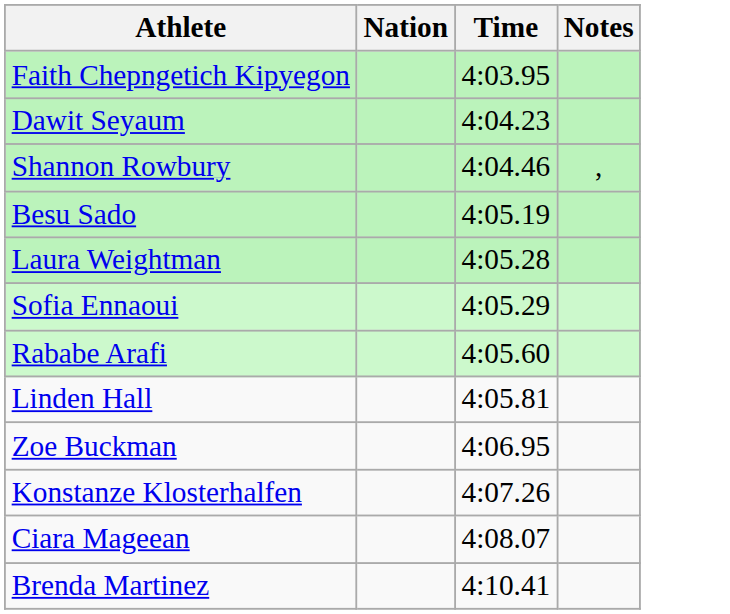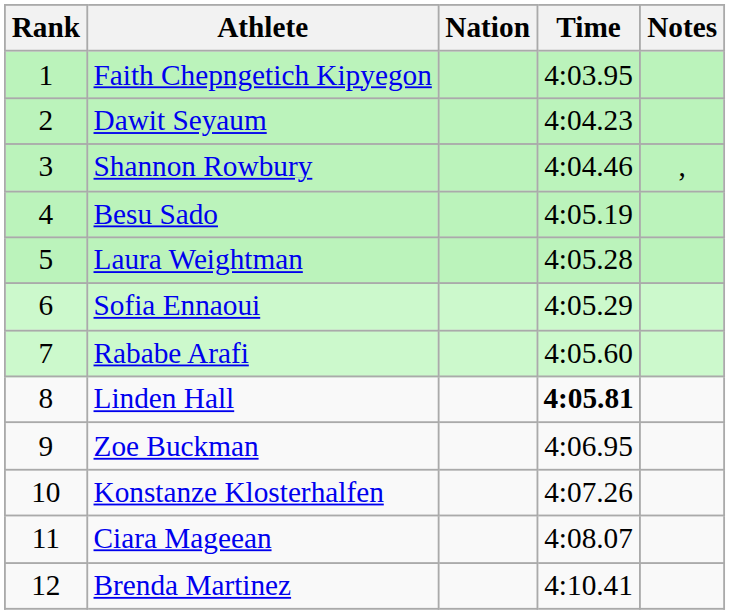+ column: Rank | 1 | 2 | 3 | 4 | 5 | 6 | 7 | 8 | 9 | 10 | 11 | 12
Linden Hall | Time: normal -> bold
